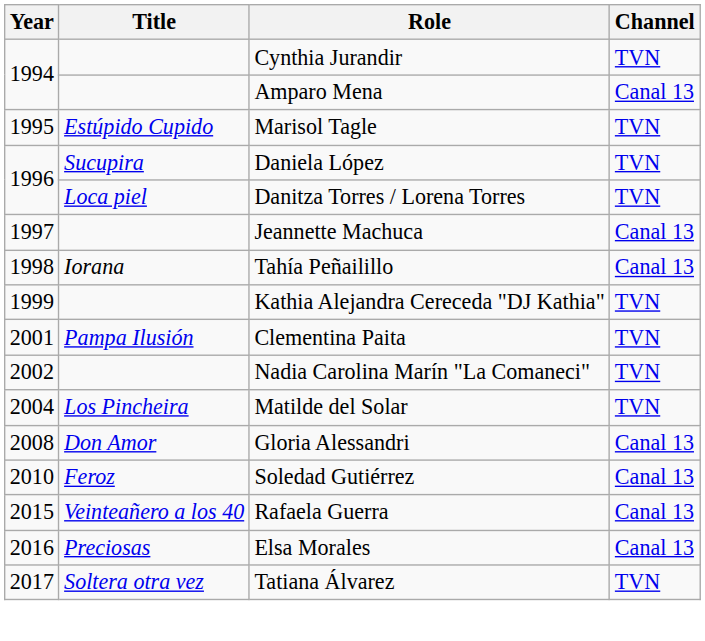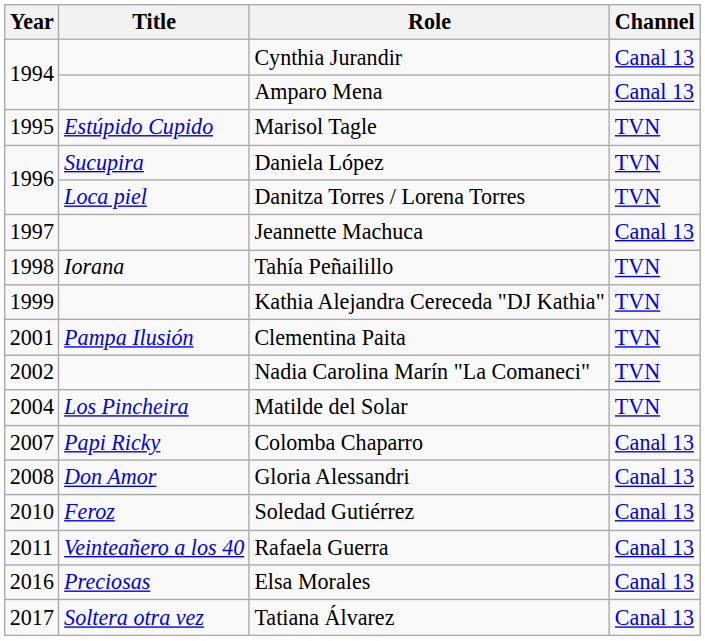Cynthia Jurandir | Channel: TVN -> Canal 13
Tahía Peñailillo | Channel: Canal 13 -> TVN
+ row: 2007 | Papi Ricky | Colomba Chaparro | Canal 13
Rafaela Guerra | Year: 2015 -> 2011
Tatiana Álvarez | Channel: TVN -> Canal 13
